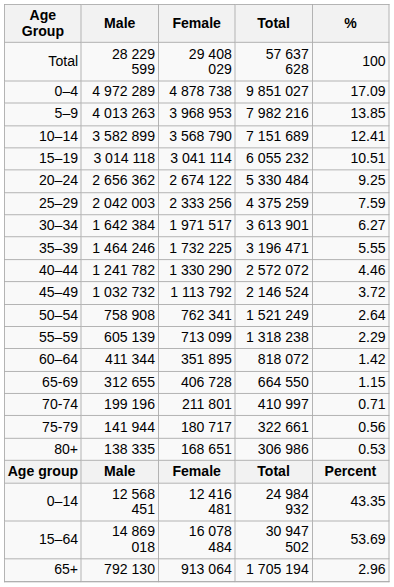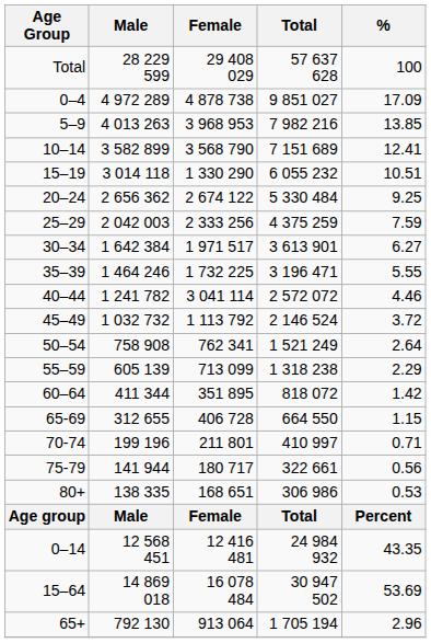15–19 | Female: 3 041 114 -> 1 330 290
40–44 | Female: 1 330 290 -> 3 041 114
